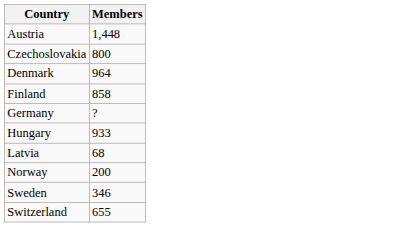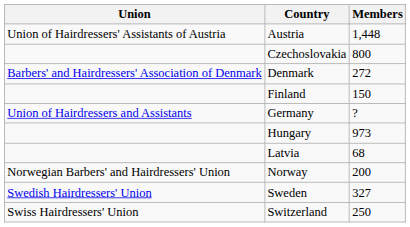+ column: Union | Union of Hairdressers' Assistants of Austria | Barbers' and Hairdressers' Association of Denmark | Union of Hairdressers and Assistants | Norwegian Barbers' and Hairdressers' Union | Swedish Hairdressers' Union | Swiss Hairdressers' Union
Denmark | Members: 964 -> 272
Finland | Members: 858 -> 150
Hungary | Members: 933 -> 973
Sweden | Members: 346 -> 327
Switzerland | Members: 655 -> 250
